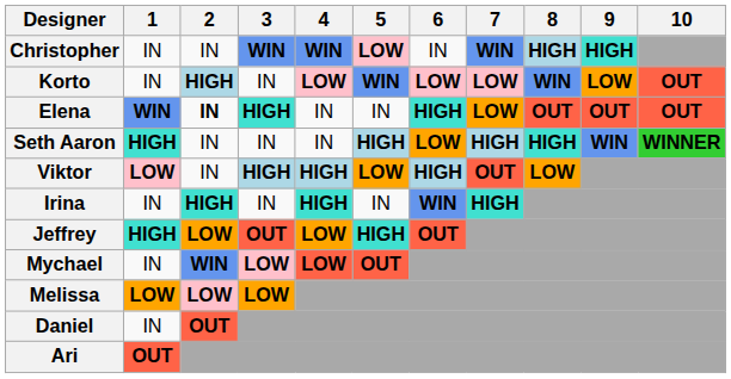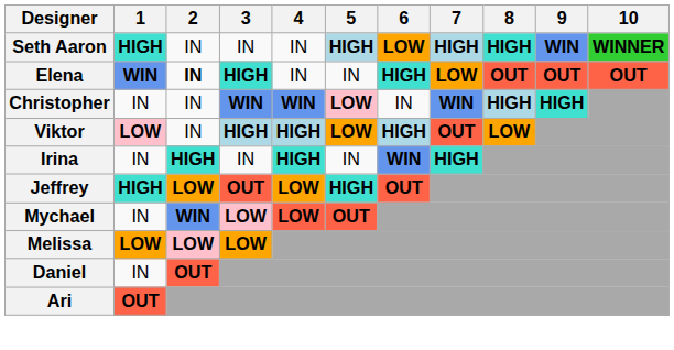rows swapped: Seth Aaron <-> Christopher
- row: Korto | IN | HIGH | IN | LOW | WIN | LOW | LOW | WIN | LOW | OUT
